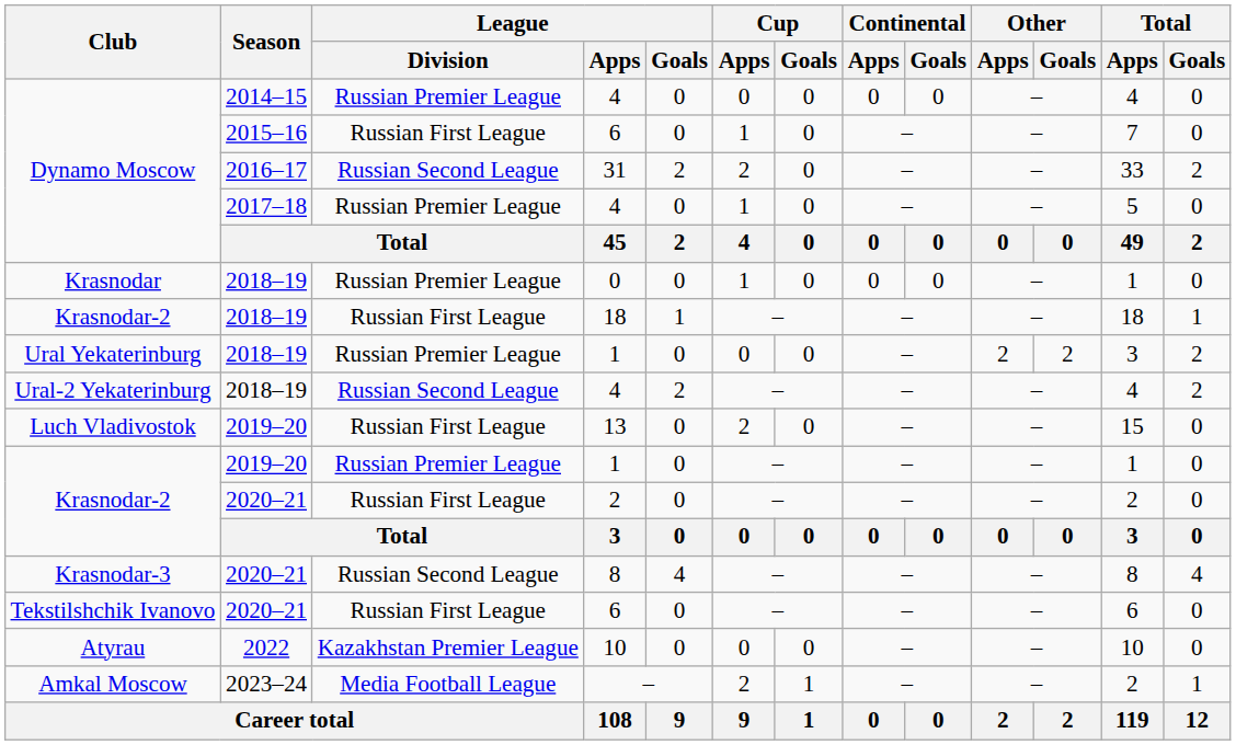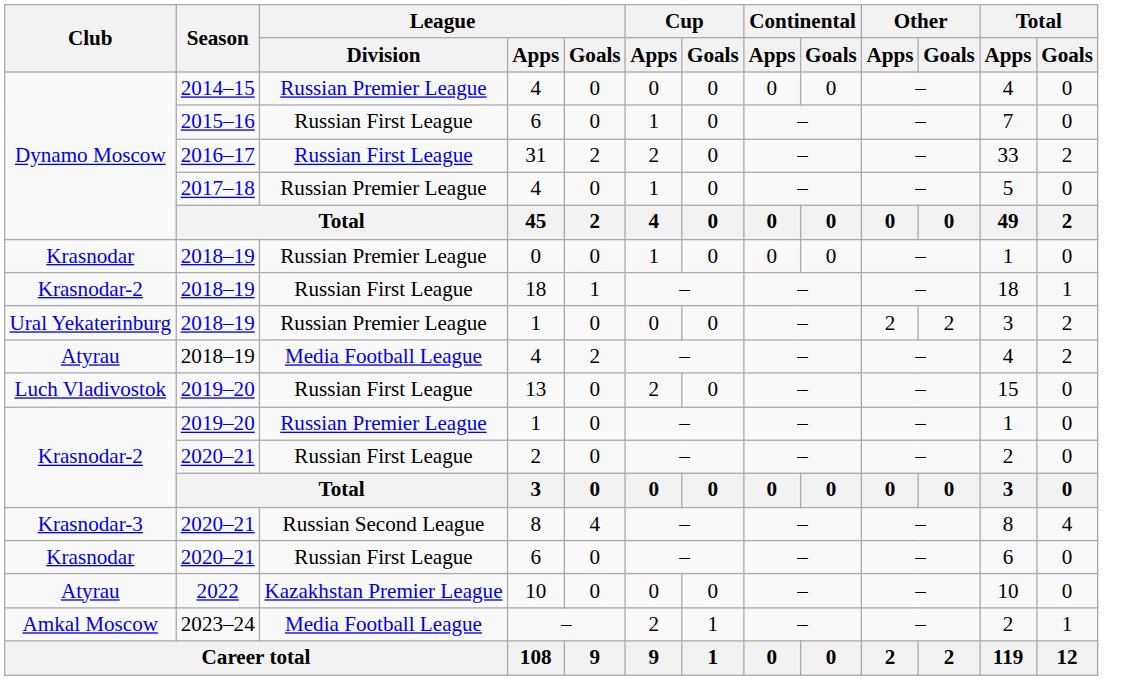31 | League / Division: Russian Second League -> Russian First League
2018–19 / 4 | Club: Ural-2 Yekaterinburg -> Atyrau
2018–19 / 4 | League / Division: Russian Second League -> Media Football League
2020–21 / 6 | Club: Tekstilshchik Ivanovo -> Krasnodar
